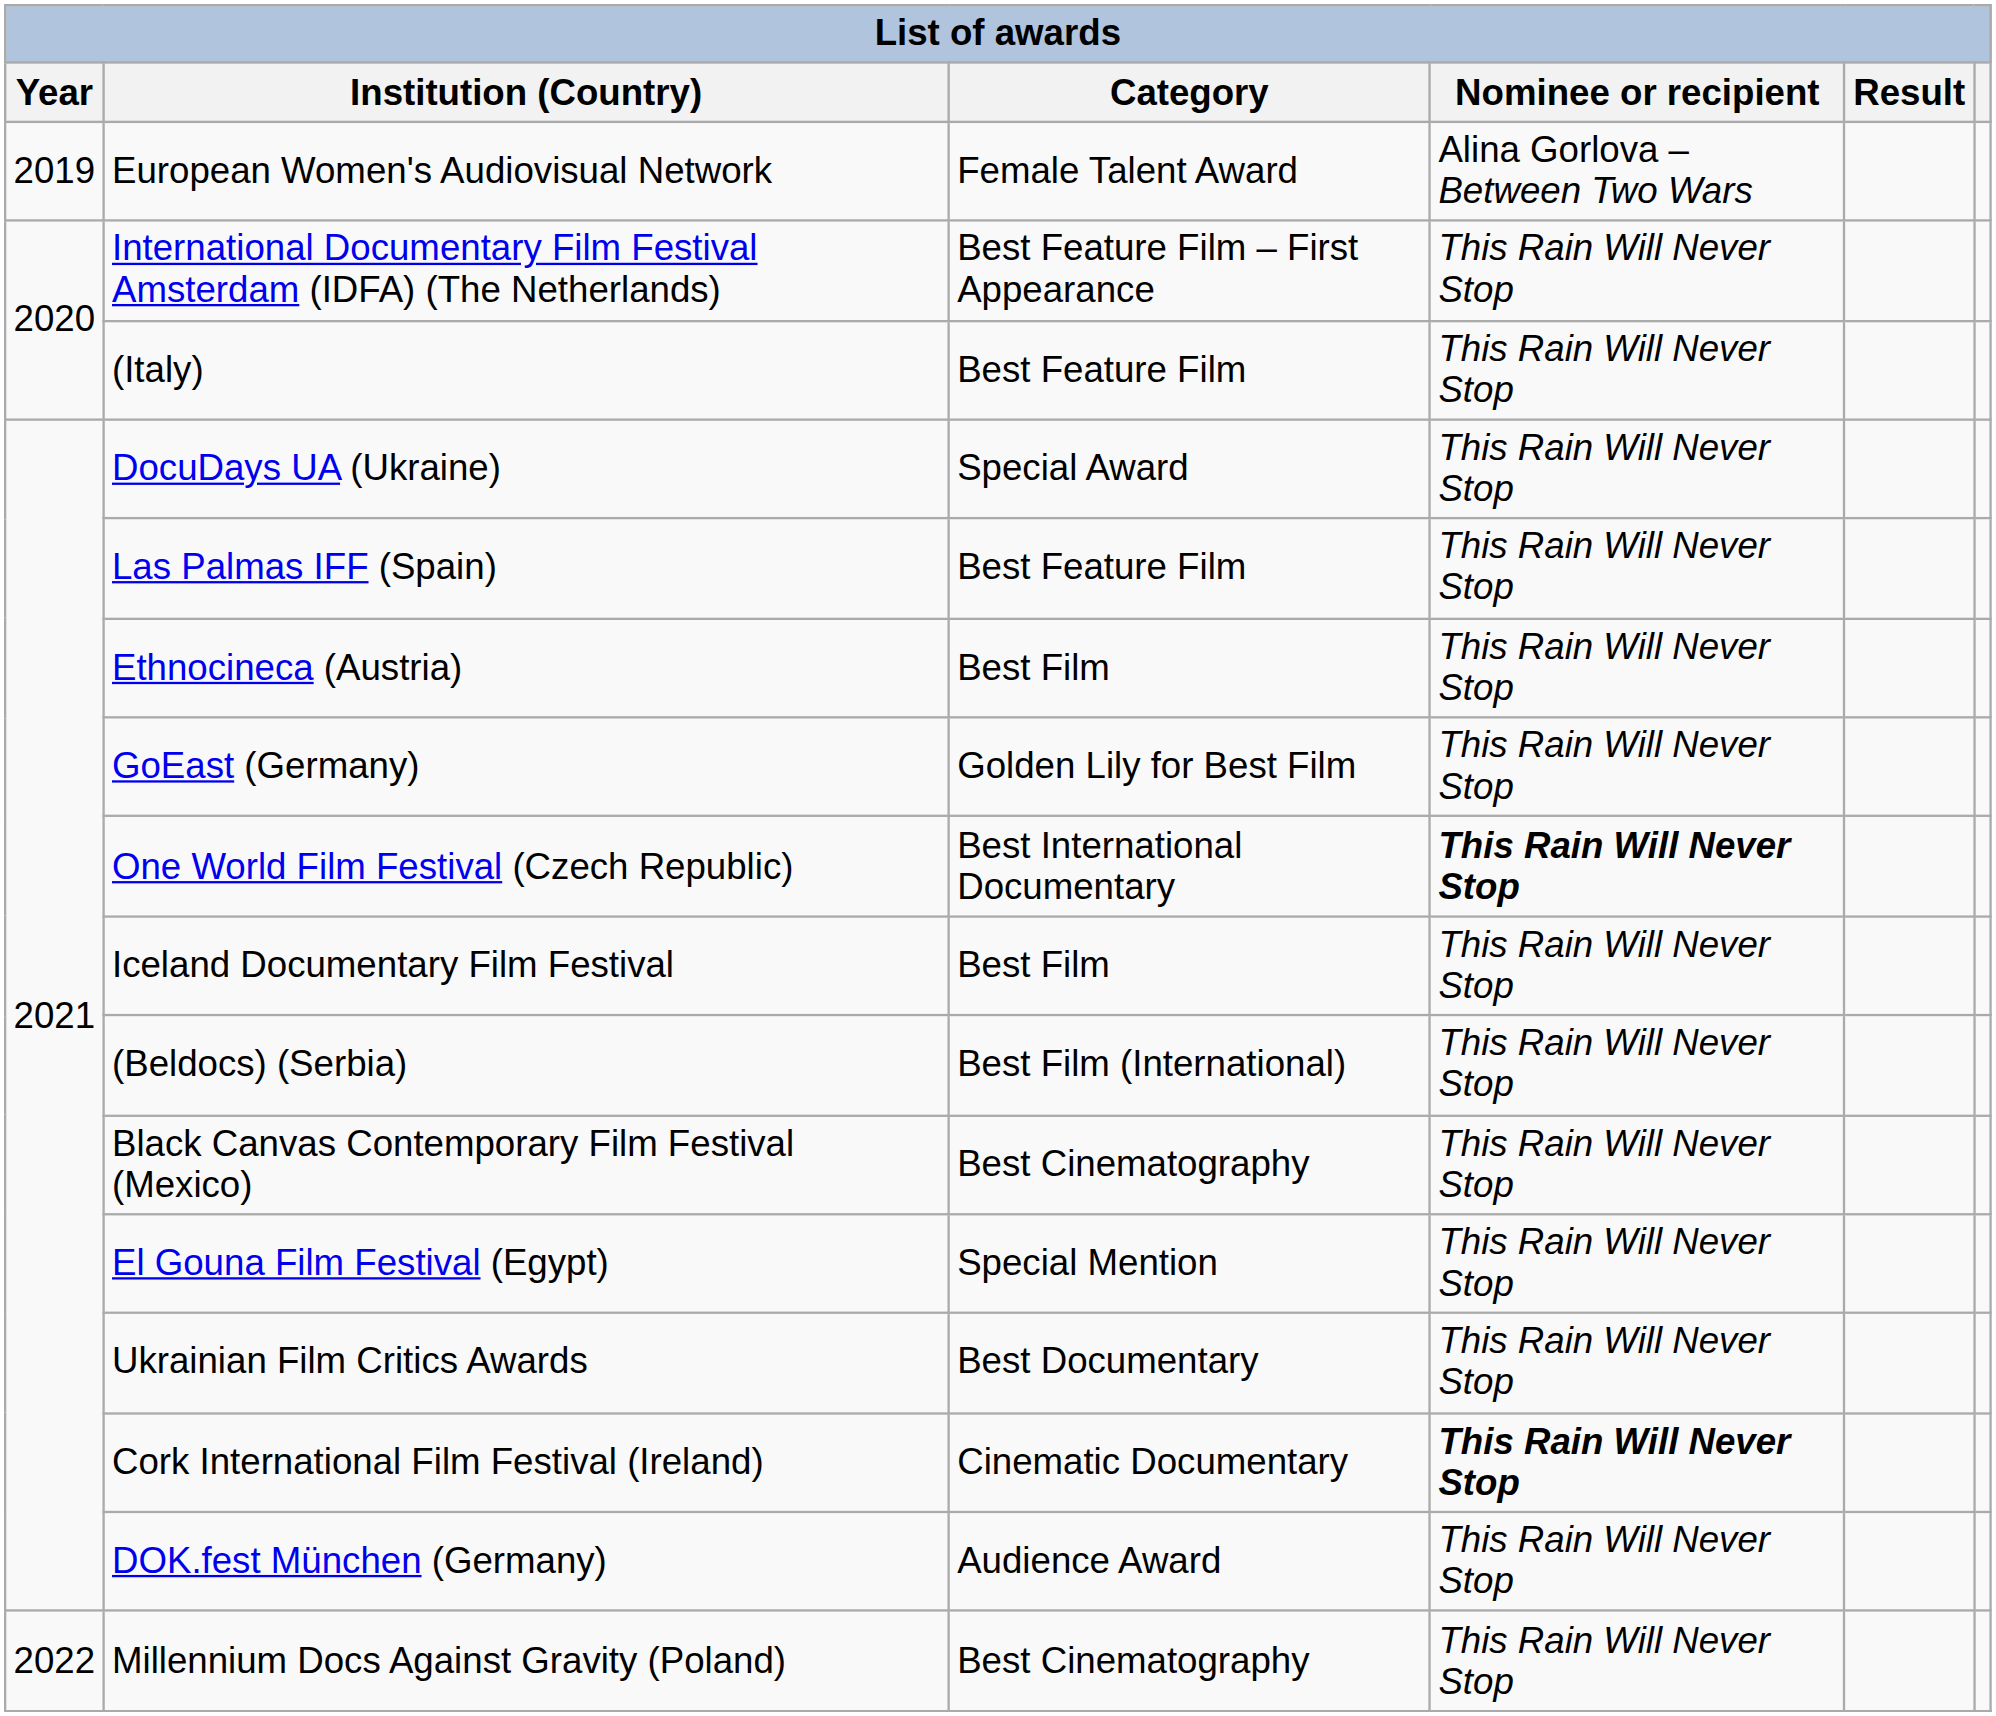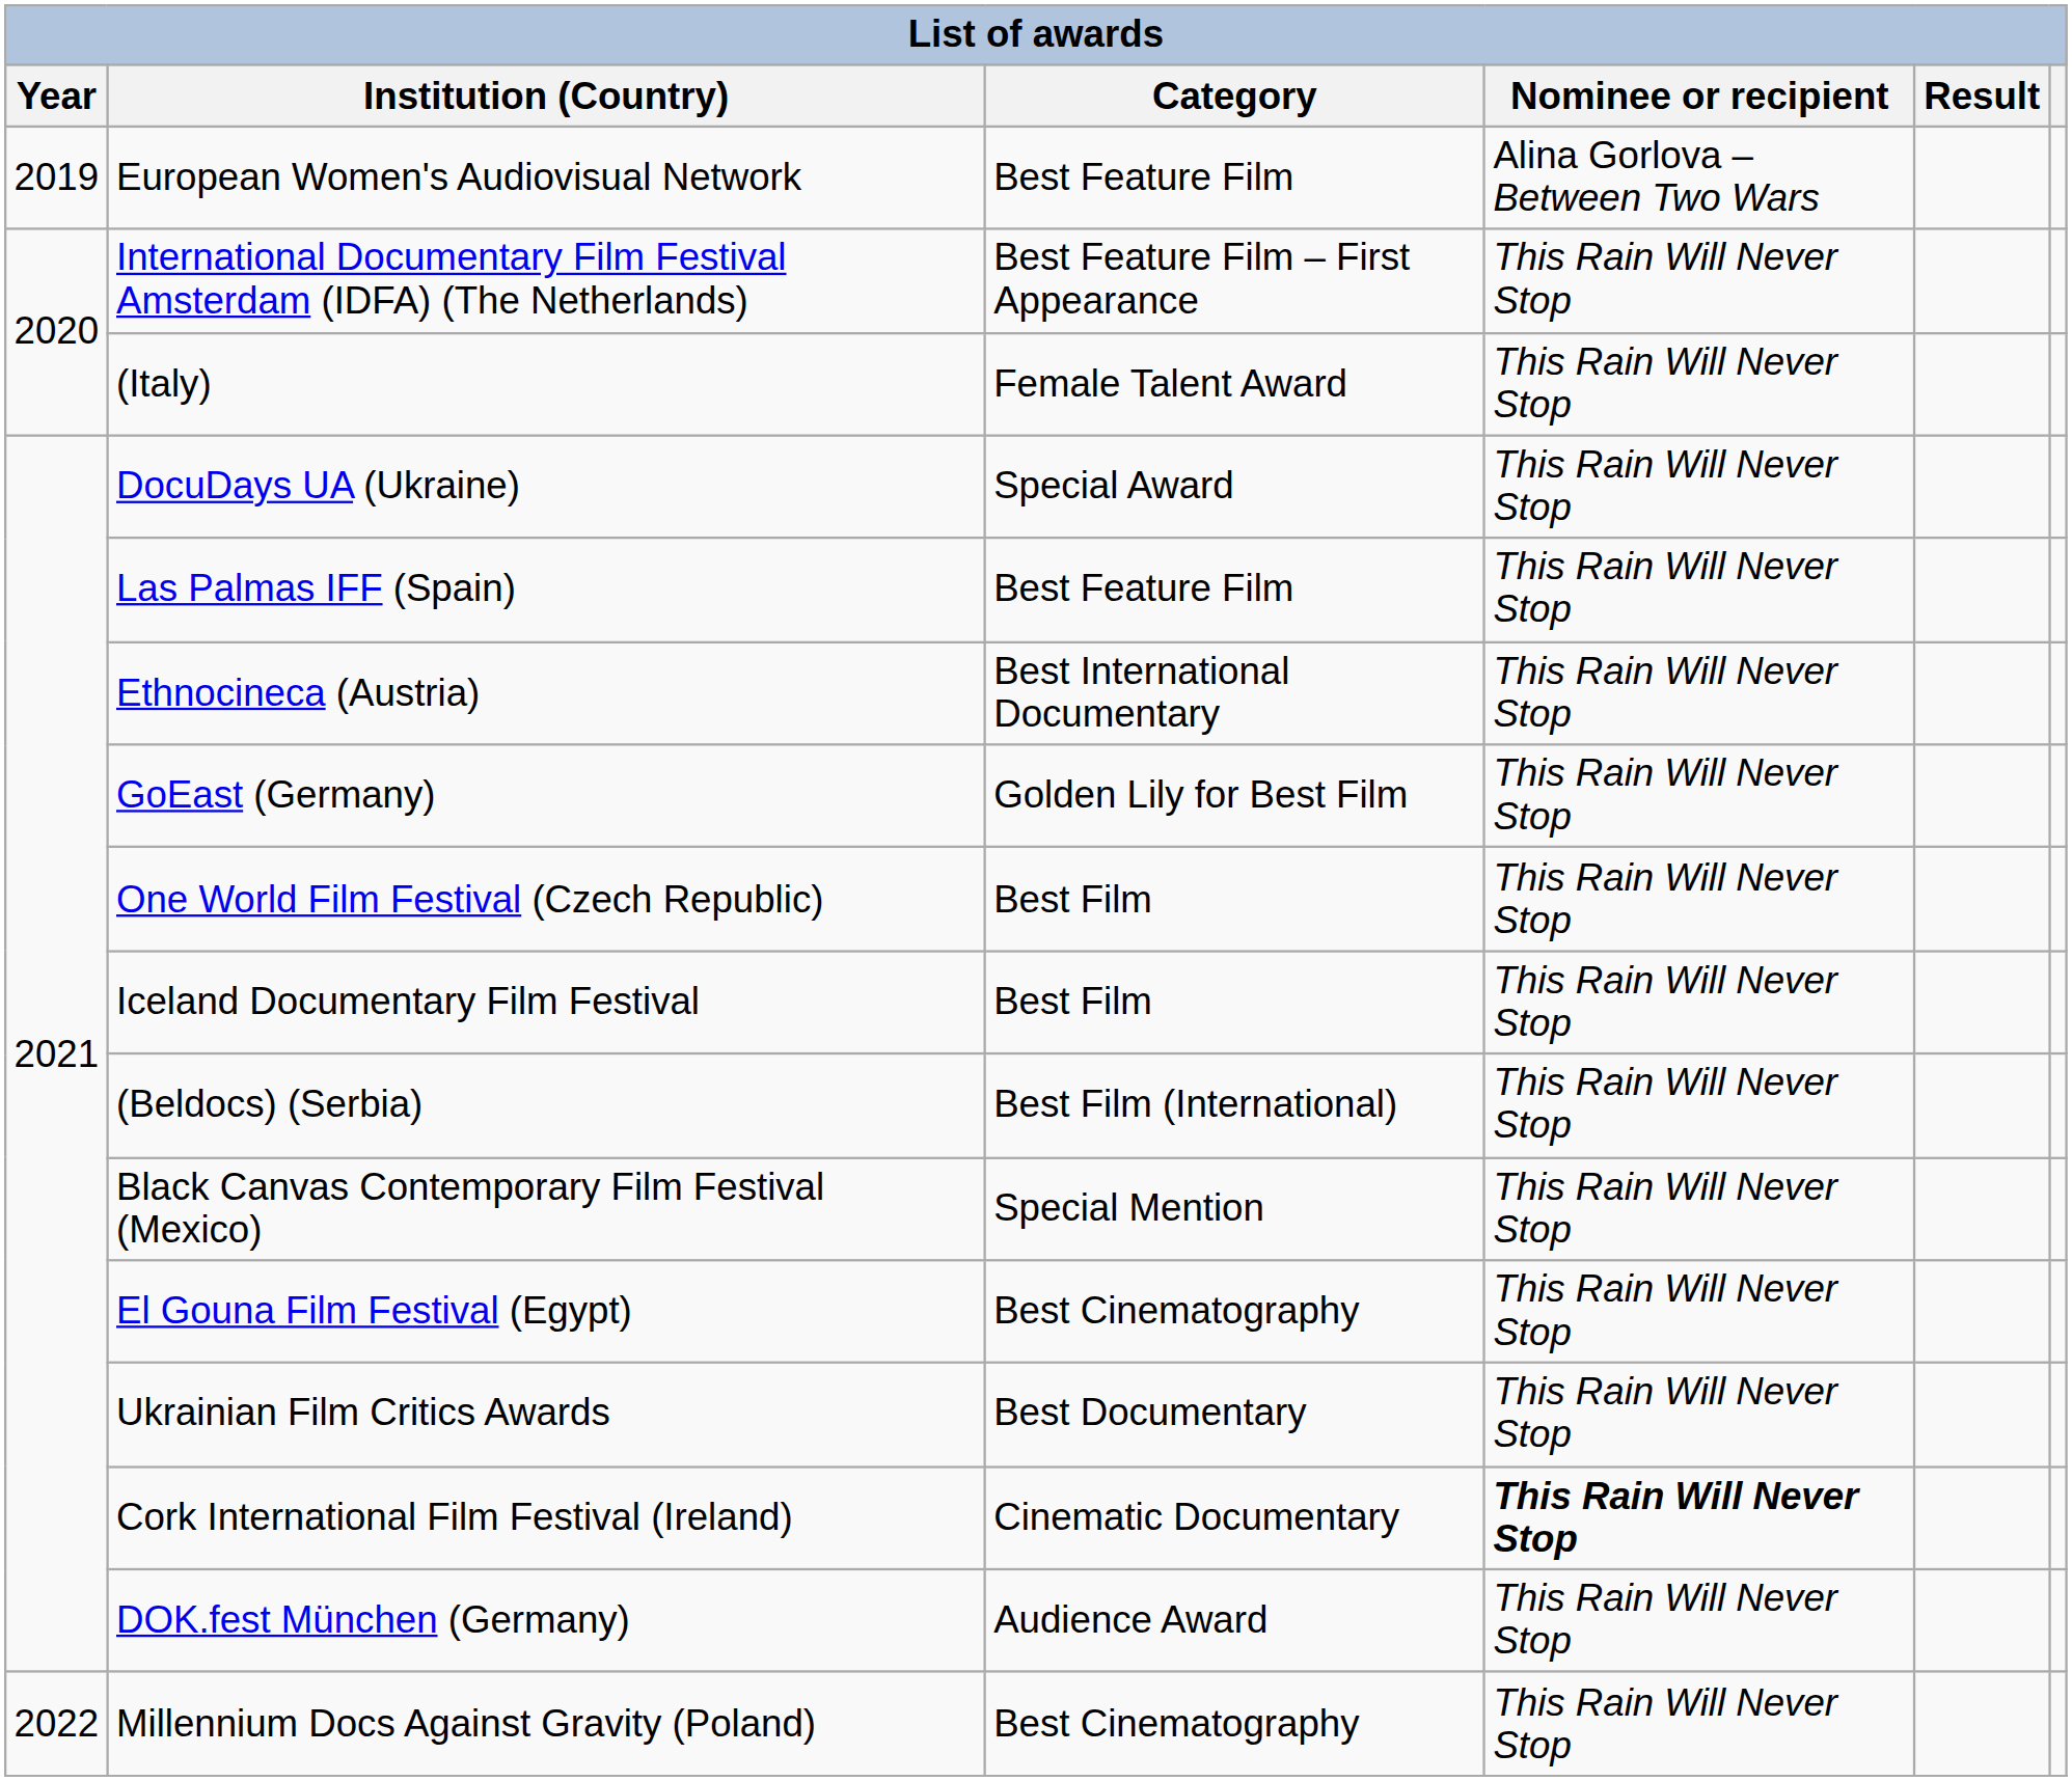European Women's Audiovisual Network | Category: Female Talent Award -> Best Feature Film
(Italy) | Category: Best Feature Film -> Female Talent Award
Ethnocineca (Austria) | Category: Best Film -> Best International Documentary
One World Film Festival (Czech Republic) | Category: Best International Documentary -> Best Film
One World Film Festival (Czech Republic) | Nominee or recipient: bold -> normal
Black Canvas Contemporary Film Festival (Mexico) | Category: Best Cinematography -> Special Mention
El Gouna Film Festival (Egypt) | Category: Special Mention -> Best Cinematography
